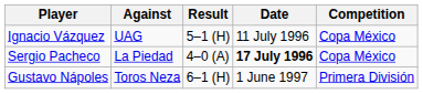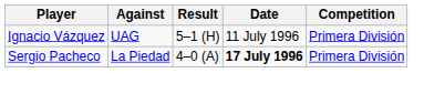Ignacio Vázquez | Competition: Copa México -> Primera División
Sergio Pacheco | Competition: Copa México -> Primera División
- row: Gustavo Nápoles | Toros Neza | 6–1 (H) | 1 June 1997 | Primera División
